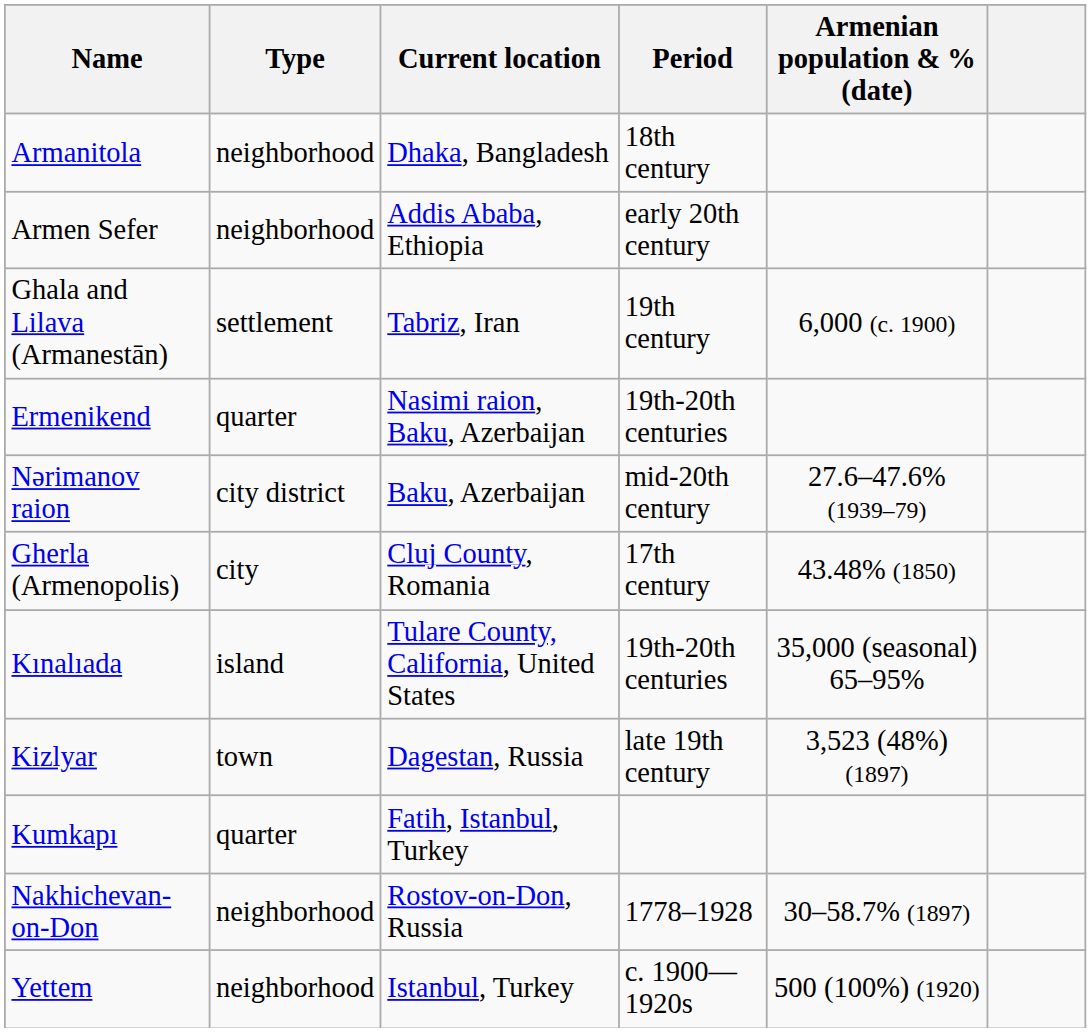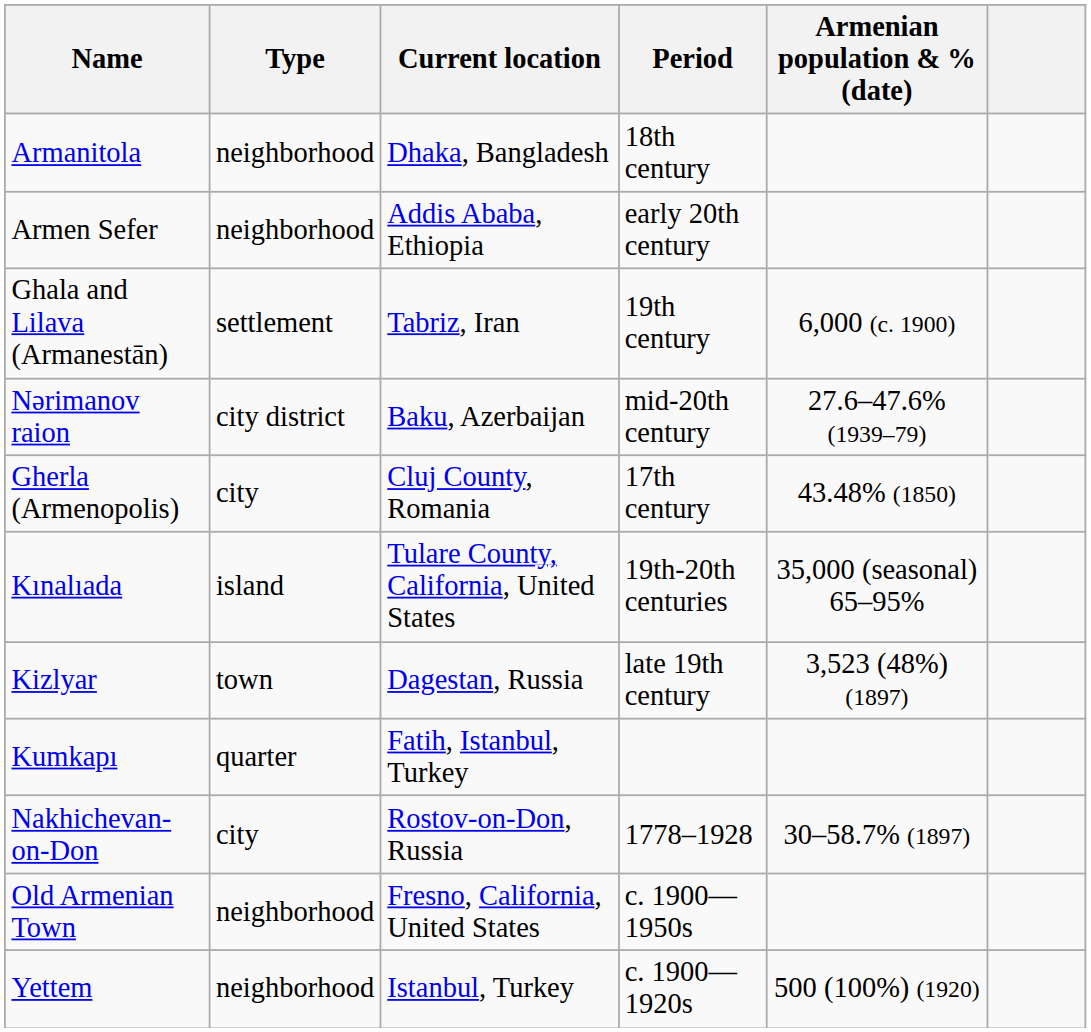- row: Ermenikend | quarter | Nasimi raion, Baku, Azerbaijan | 19th-20th centuries
Nakhichevan-on-Don | Type: neighborhood -> city
+ row: Old Armenian Town | neighborhood | Fresno, California, United States | c. 1900—1950s
